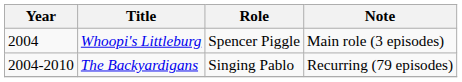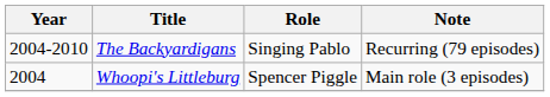rows swapped: Whoopi's Littleburg <-> The Backyardigans
